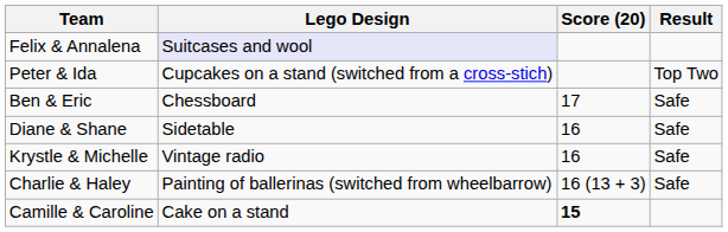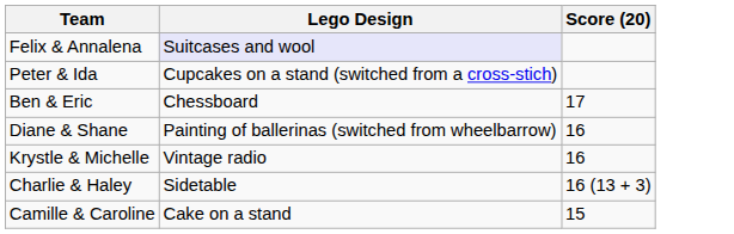- column: Result | Top Two | Safe | Safe | Safe | Safe
Diane & Shane | Lego Design: Sidetable -> Painting of ballerinas (switched from wheelbarrow)
Charlie & Haley | Lego Design: Painting of ballerinas (switched from wheelbarrow) -> Sidetable
Camille & Caroline | Score (20): bold -> normal
